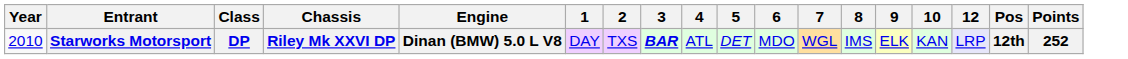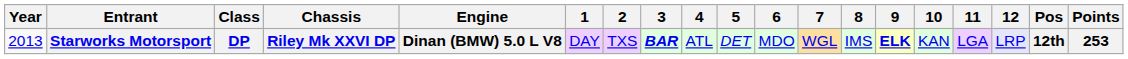+ column: 11 | LGA
Starworks Motorsport | Year: 2010 -> 2013
Starworks Motorsport | 9: normal -> bold
Starworks Motorsport | Points: 252 -> 253
